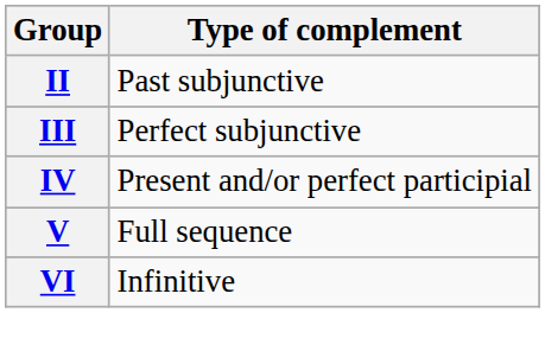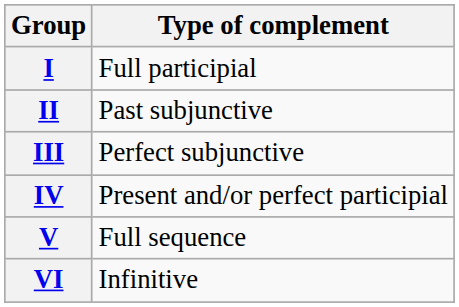+ row: I | Full participial
